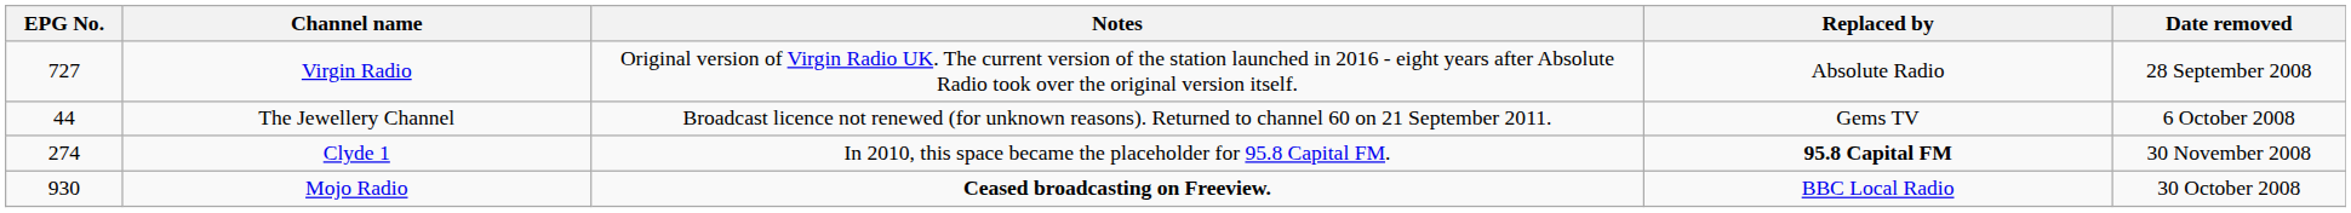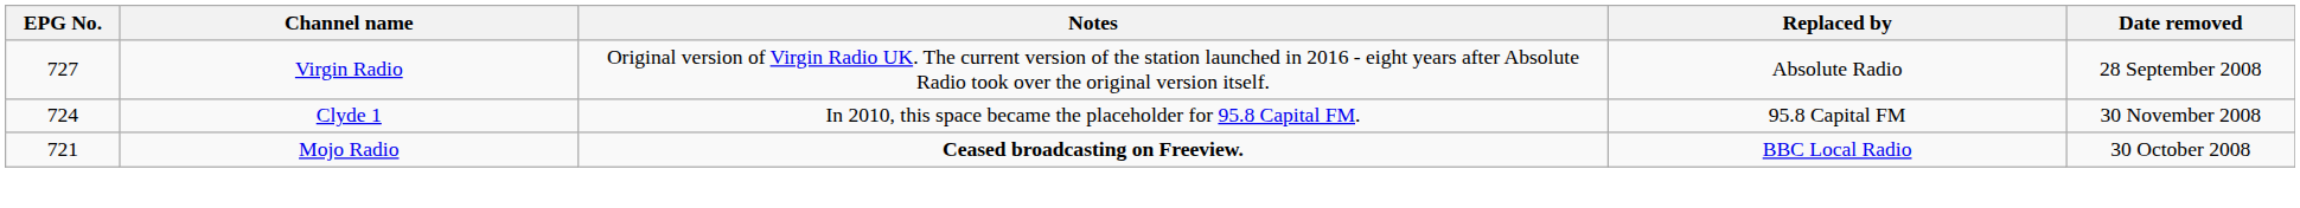- row: 44 | The Jewellery Channel | Broadcast licence not renewed (for unknown reasons). Returned to channel 60 on 21 September 2011. | Gems TV | 6 October 2008
Clyde 1 | EPG No.: 274 -> 724
Clyde 1 | Replaced by: bold -> normal
Mojo Radio | EPG No.: 930 -> 721
